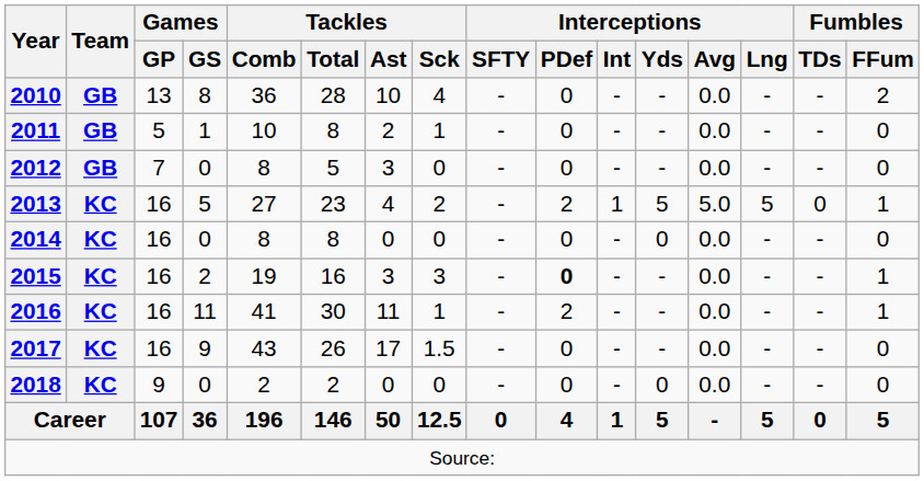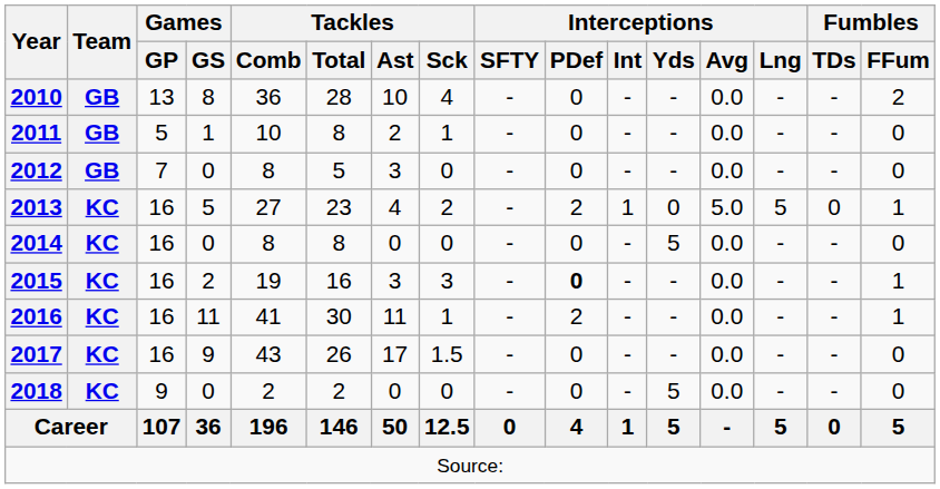2013 | Interceptions / Yds: 5 -> 0
2014 | Interceptions / Yds: 0 -> 5
2018 | Interceptions / Yds: 0 -> 5
